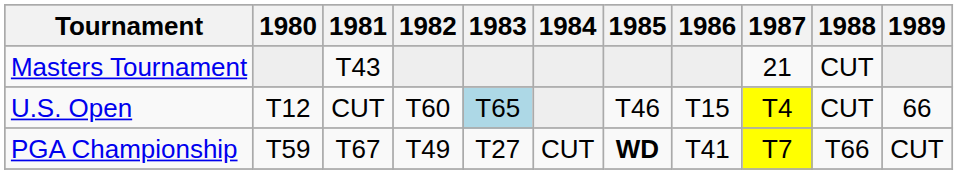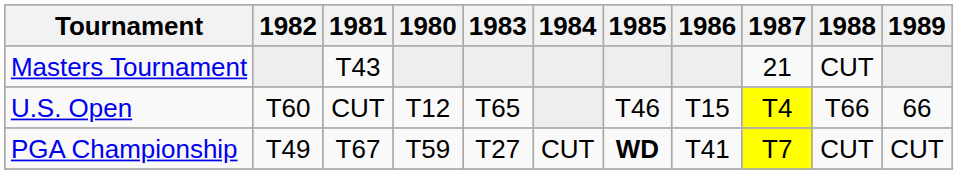columns swapped: 1980 <-> 1982
U.S. Open | 1983: lightblue background -> no background
U.S. Open | 1988: CUT -> T66
PGA Championship | 1988: T66 -> CUT
